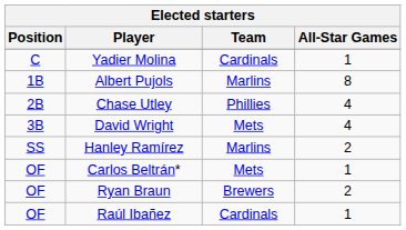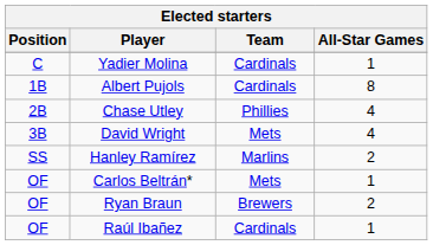Albert Pujols | Team: Marlins -> Cardinals
